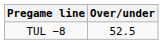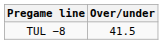TUL −8 | Over/under: 52.5 -> 41.5
